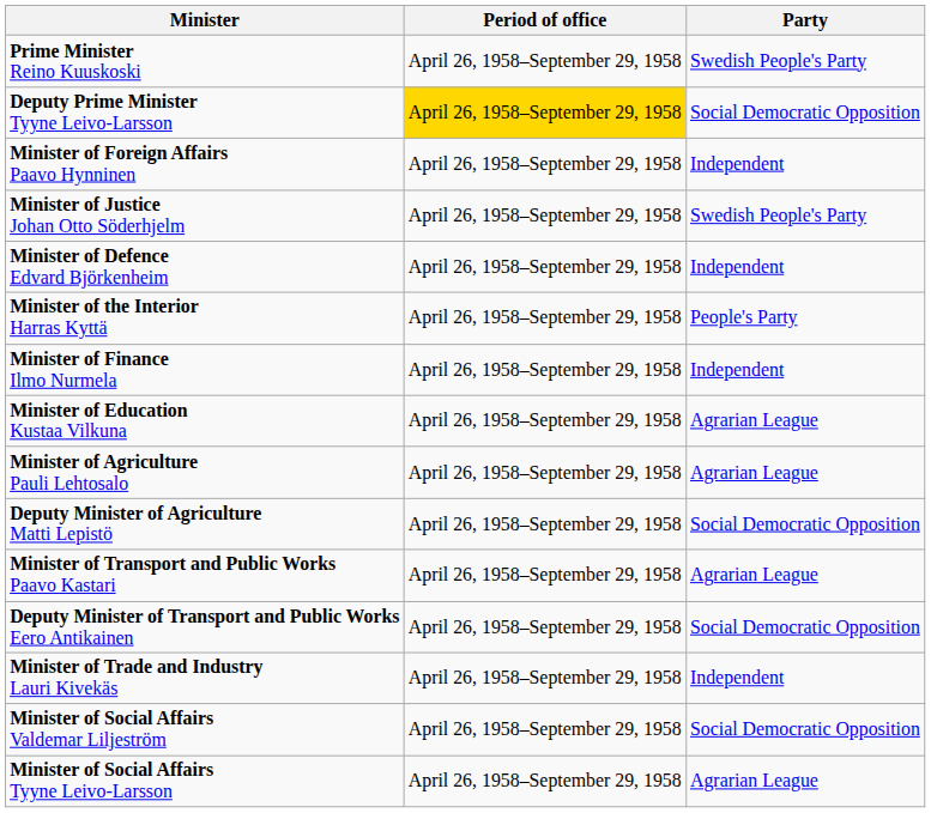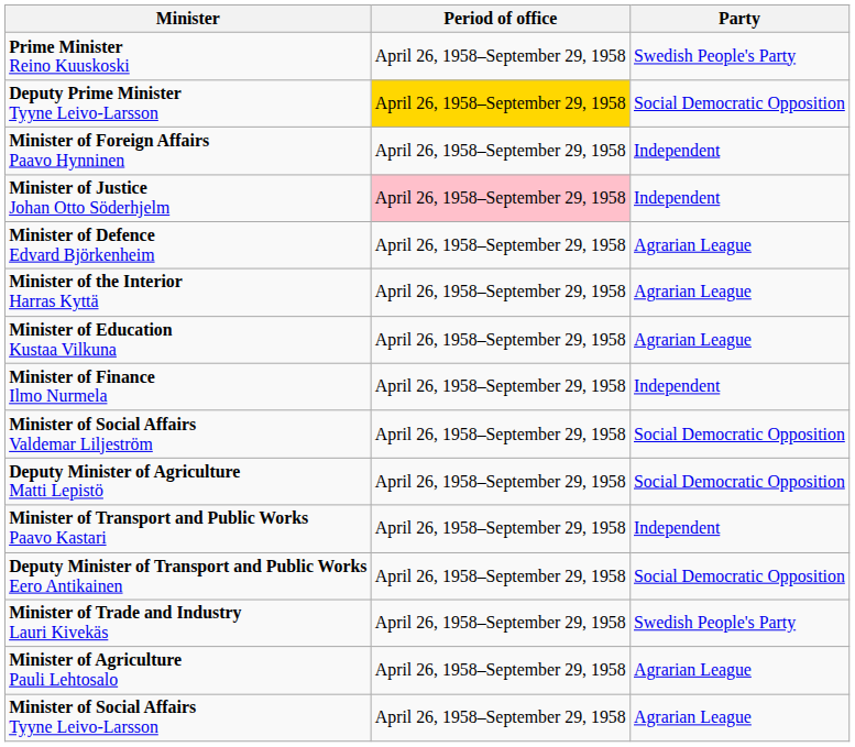Minister of Justice Johan Otto Söderhjelm | Period of office: no background -> pink background
Minister of Justice Johan Otto Söderhjelm | Party: Swedish People's Party -> Independent
Minister of Defence Edvard Björkenheim | Party: Independent -> Agrarian League
Minister of the Interior Harras Kyttä | Party: People's Party -> Agrarian League
rows swapped: Minister of Finance Ilmo Nurmela <-> Minister of Education Kustaa Vilkuna
rows swapped: Minister of Agriculture Pauli Lehtosalo <-> Minister of Social Affairs Valdemar Liljeström
Minister of Transport and Public Works Paavo Kastari | Party: Agrarian League -> Independent
Minister of Trade and Industry Lauri Kivekäs | Party: Independent -> Swedish People's Party
